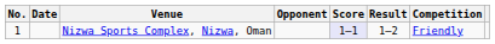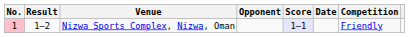columns swapped: Date <-> Result
Nizwa Sports Complex, Nizwa, Oman | No.: no background -> pink background
